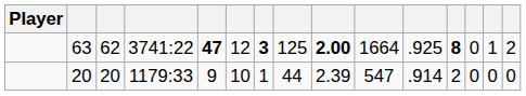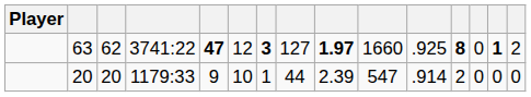63 | column 8: 125 -> 127
63 | column 9: 2.00 -> 1.97
63 | column 10: 1664 -> 1660
63 | column 14: normal -> bold
